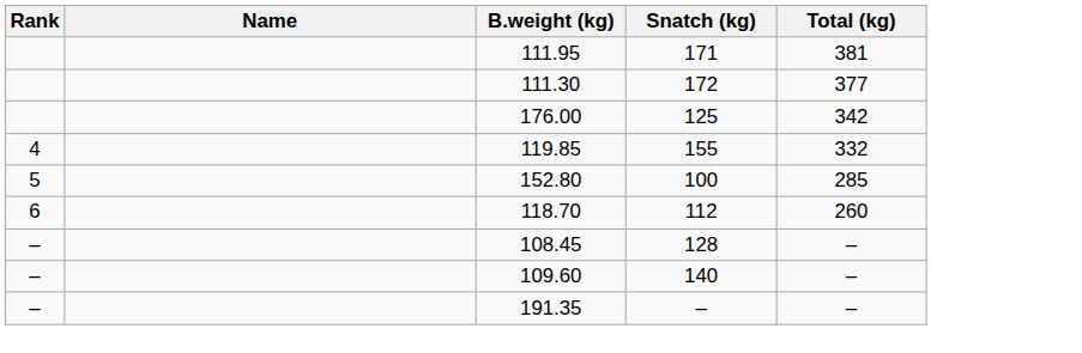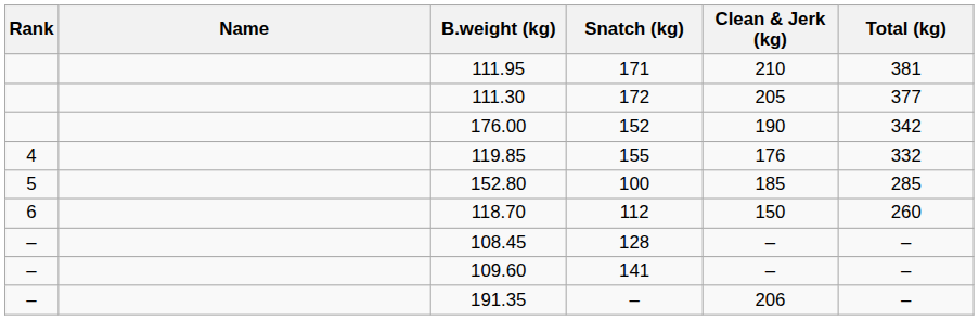+ column: Clean & Jerk (kg) | 210 | 205 | 190 | 176 | 185 | 150 | – | – | 206
176.00 | Snatch (kg): 125 -> 152
109.60 | Snatch (kg): 140 -> 141
